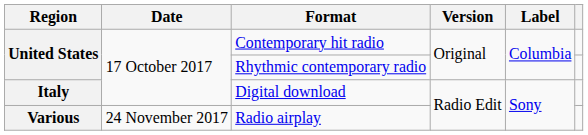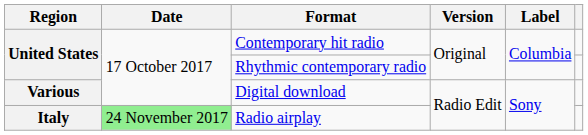Digital download | Region: Italy -> Various
Radio airplay | Region: Various -> Italy
Radio airplay | Date: no background -> lightgreen background
